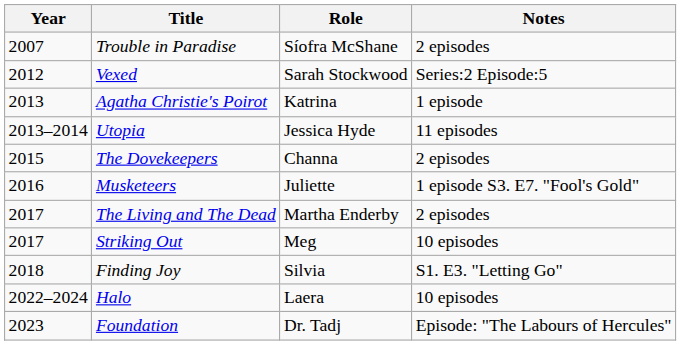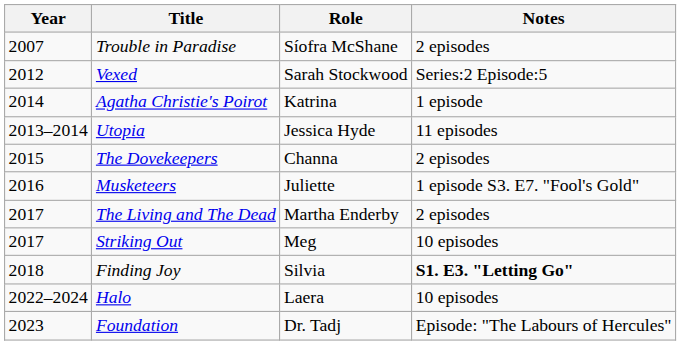Agatha Christie's Poirot | Year: 2013 -> 2014
Finding Joy | Notes: normal -> bold
